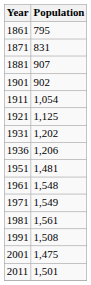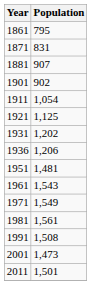1961 | Population: 1,548 -> 1,543
2001 | Population: 1,475 -> 1,473
